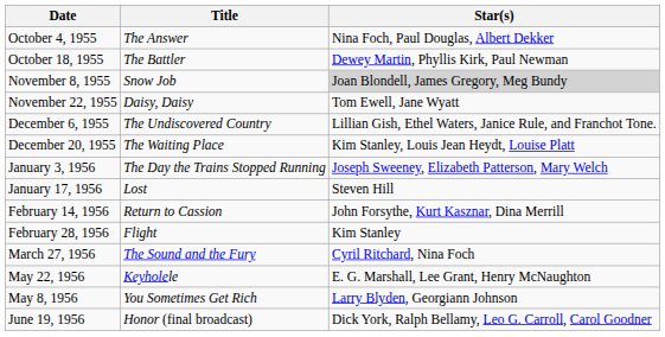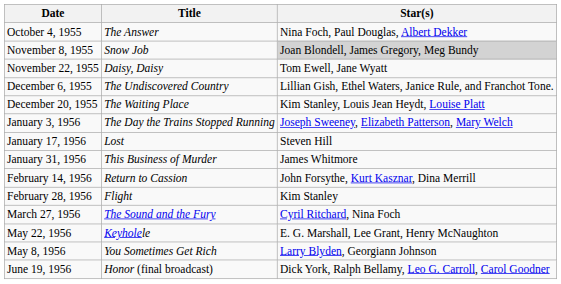- row: October 18, 1955 | The Battler | Dewey Martin, Phyllis Kirk, Paul Newman
+ row: January 31, 1956 | This Business of Murder | James Whitmore
